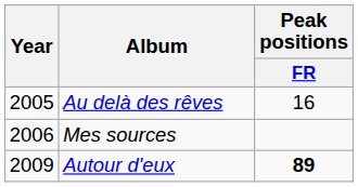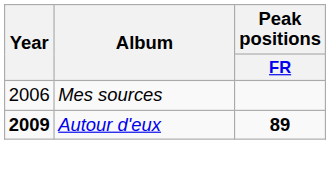- row: 2005 | Au delà des rêves | 16
Autour d'eux | Year: normal -> bold
